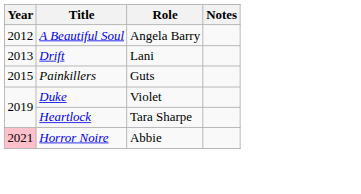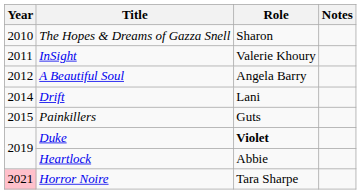+ row: 2010 | The Hopes & Dreams of Gazza Snell | Sharon
+ row: 2011 | InSight | Valerie Khoury
Drift | Year: 2013 -> 2014
Duke | Role: normal -> bold
Heartlock | Role: Tara Sharpe -> Abbie
Horror Noire | Role: Abbie -> Tara Sharpe
